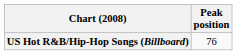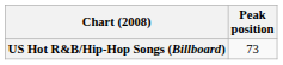US Hot R&B/Hip-Hop Songs (Billboard) | Peak position: 76 -> 73
